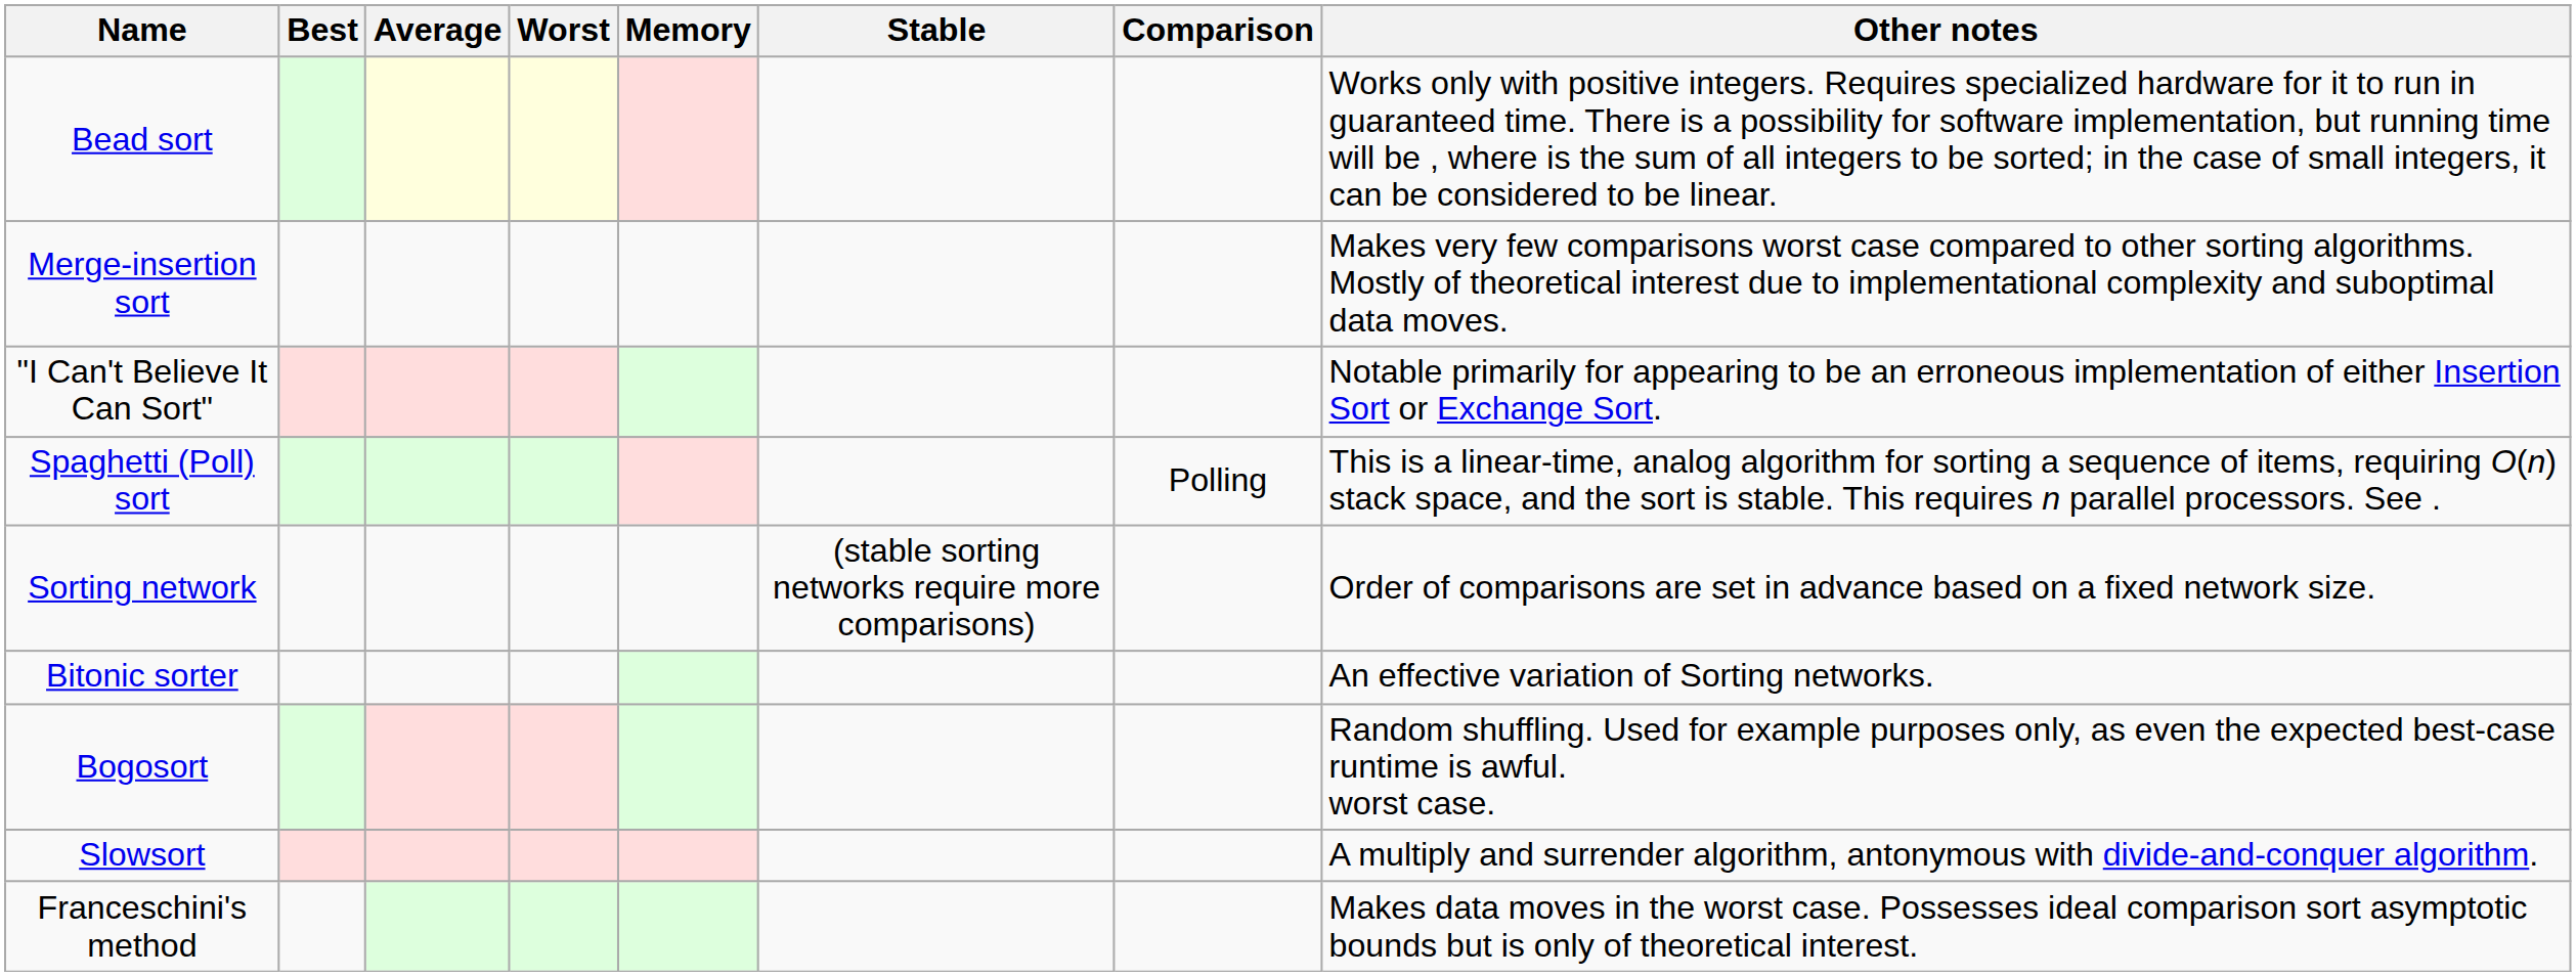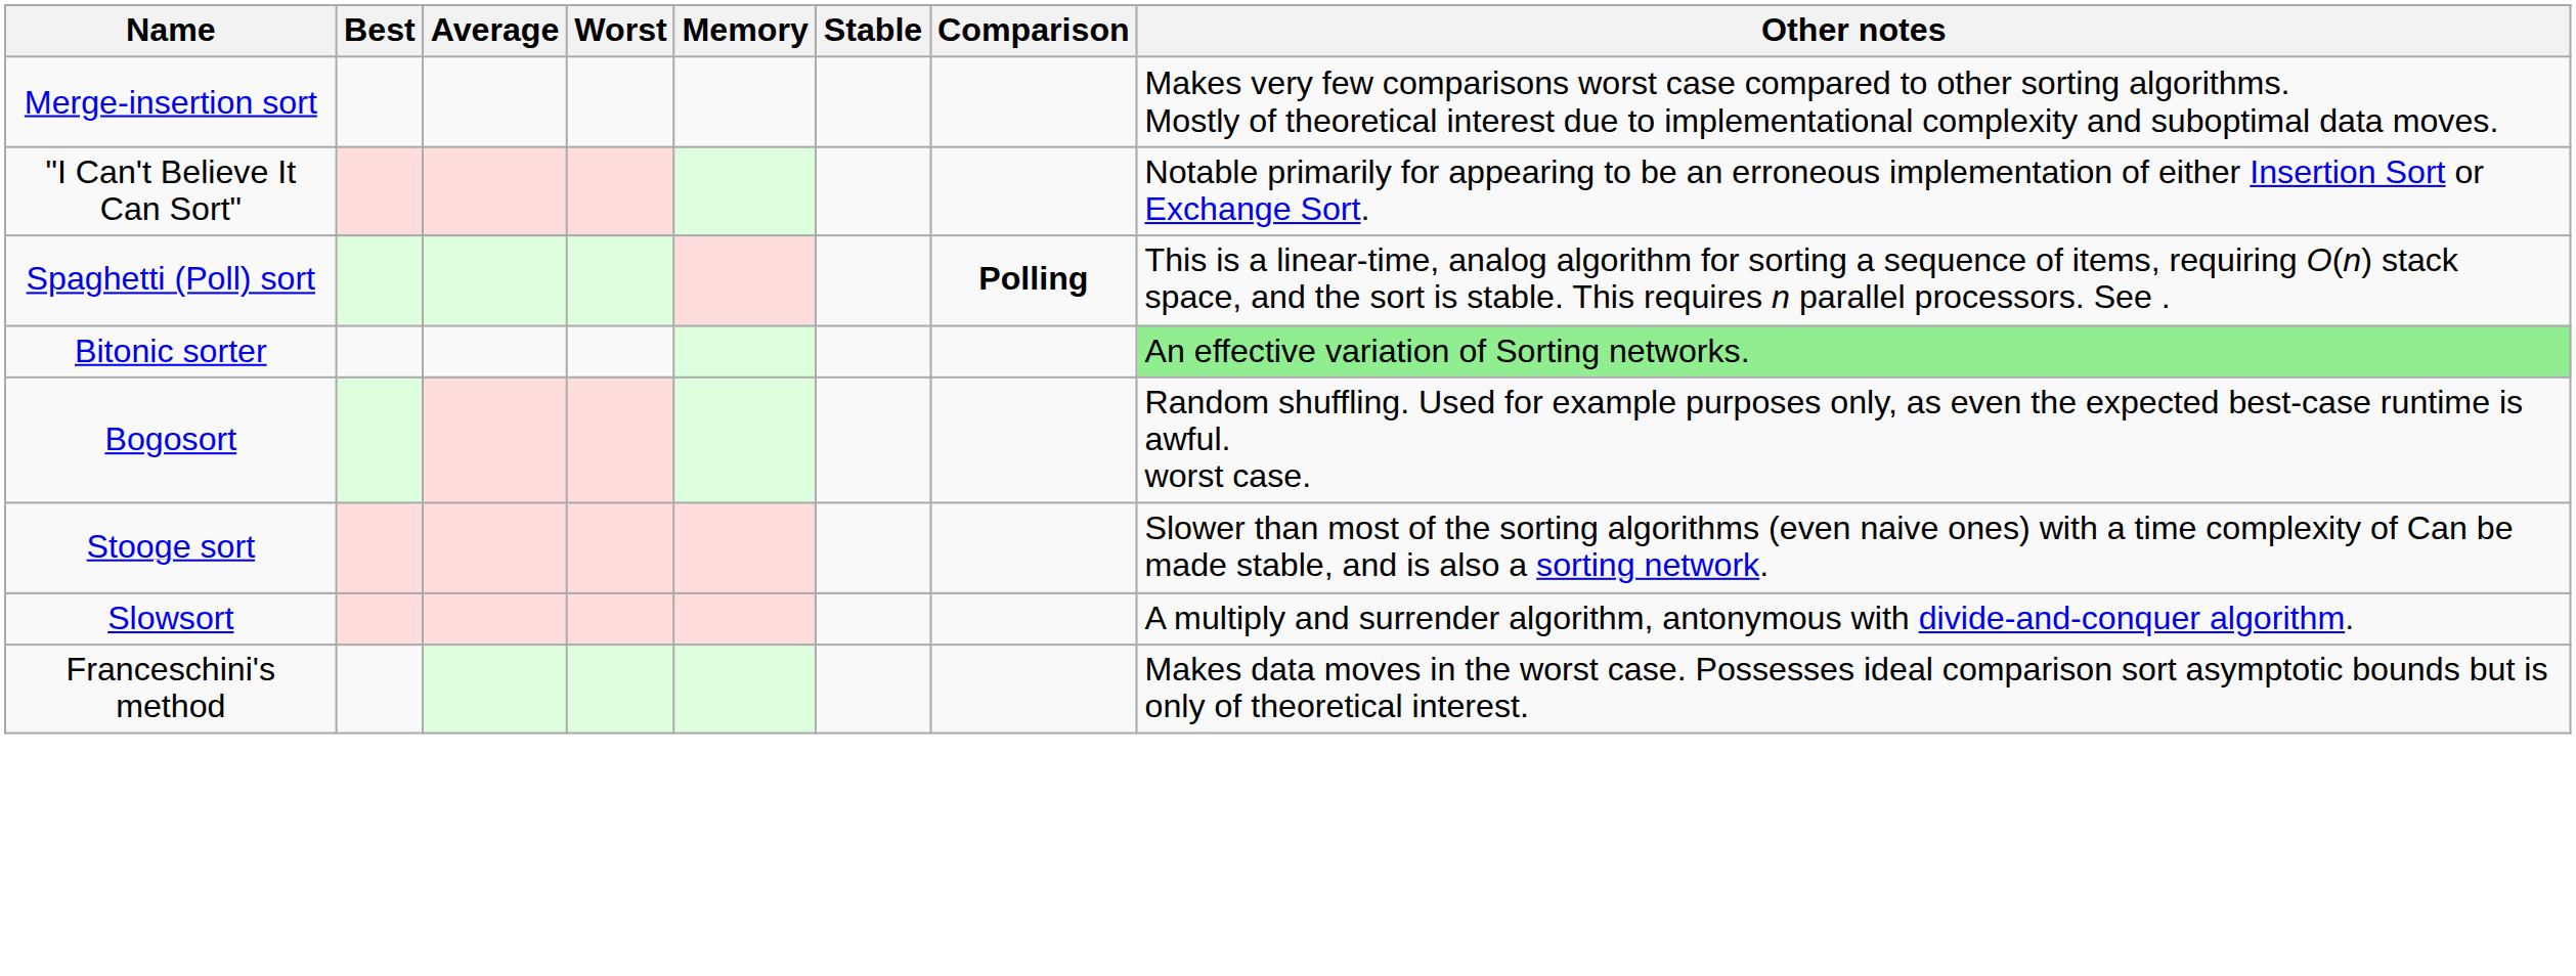- row: Bead sort | Works only with positive integers. Requires specialized hardware for it to run in guaranteed time. There is a possibility for software implementation, but running time will be , where is the sum of all integers to be sorted; in the case of small integers, it can be considered to be linear.
Spaghetti (Poll) sort | Comparison: normal -> bold
- row: Sorting network | (stable sorting networks require more comparisons) | Order of comparisons are set in advance based on a fixed network size.
Bitonic sorter | Other notes: no background -> lightgreen background
+ row: Stooge sort | Slower than most of the sorting algorithms (even naive ones) with a time complexity of Can be made stable, and is also a sorting network.
